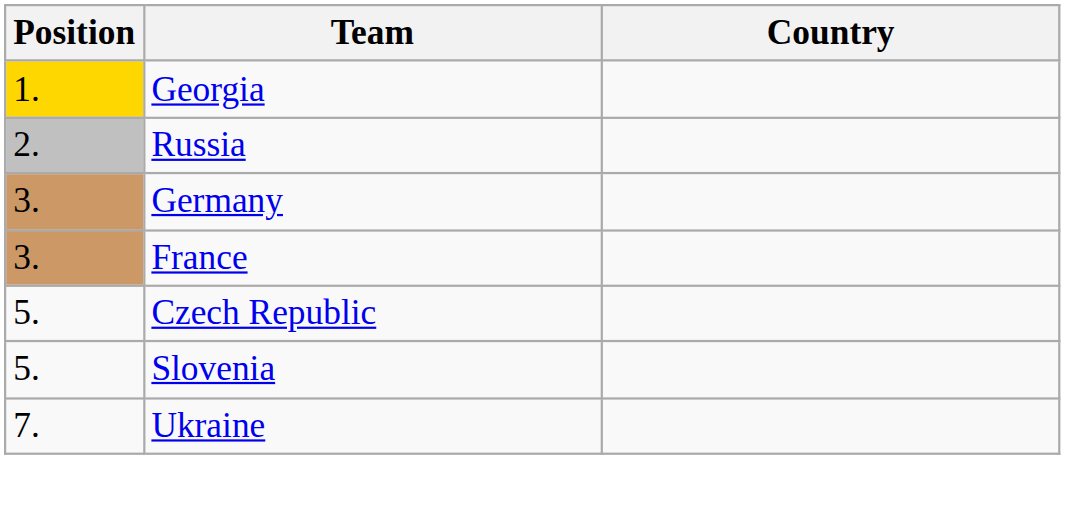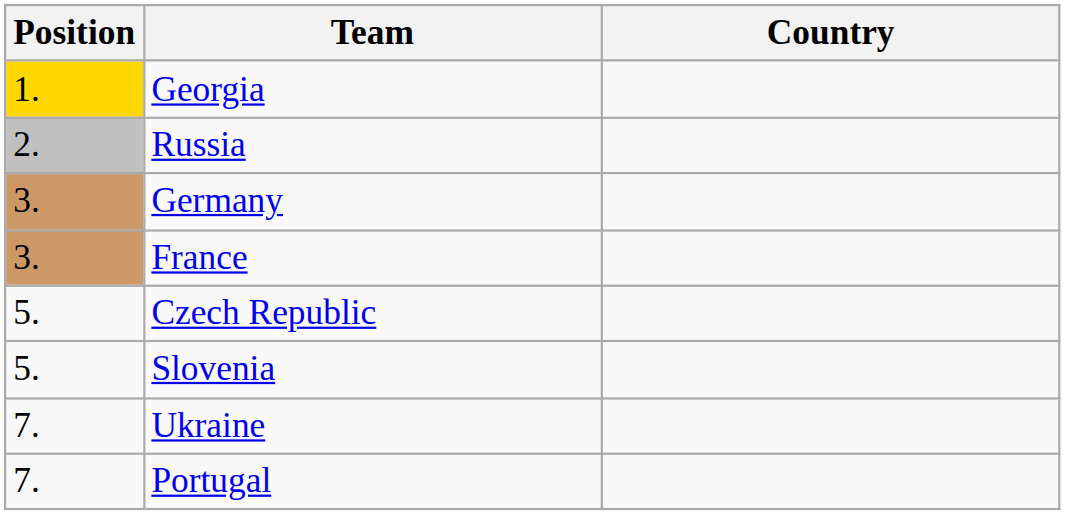+ row: 7. | Portugal
